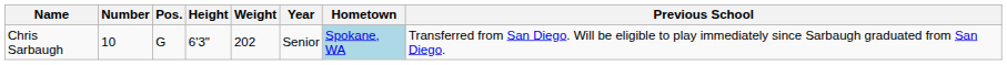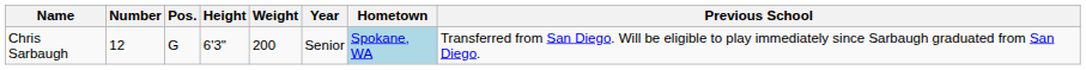Chris Sarbaugh | Number: 10 -> 12
Chris Sarbaugh | Weight: 202 -> 200
